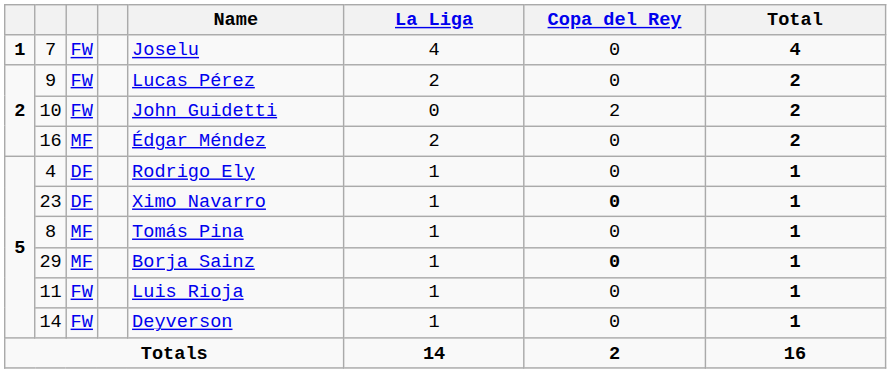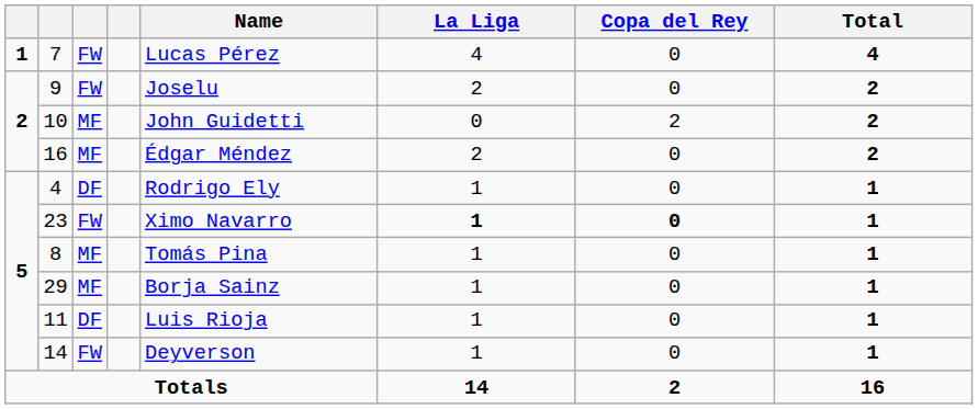7 | Name: Joselu -> Lucas Pérez
9 | Name: Lucas Pérez -> Joselu
10 | column 3: FW -> MF
23 | column 3: DF -> FW
23 | La Liga: normal -> bold
29 | Copa del Rey: bold -> normal
11 | column 3: FW -> DF
